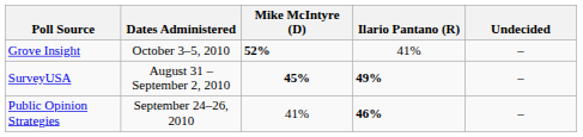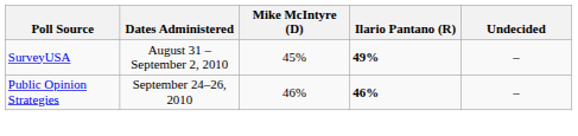- row: Grove Insight | October 3–5, 2010 | 52% | 41% | –
SurveyUSA | Mike McIntyre (D): bold -> normal
Public Opinion Strategies | Mike McIntyre (D): 41% -> 46%
